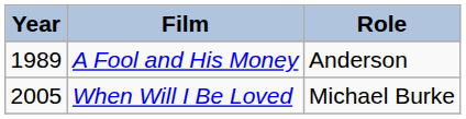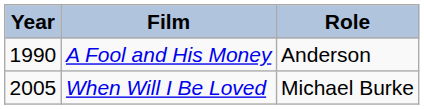A Fool and His Money | Year: 1989 -> 1990
